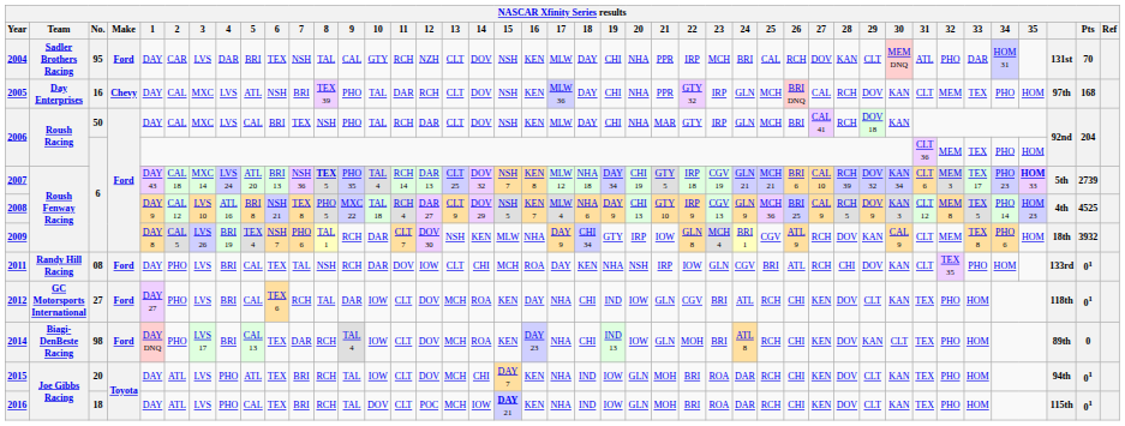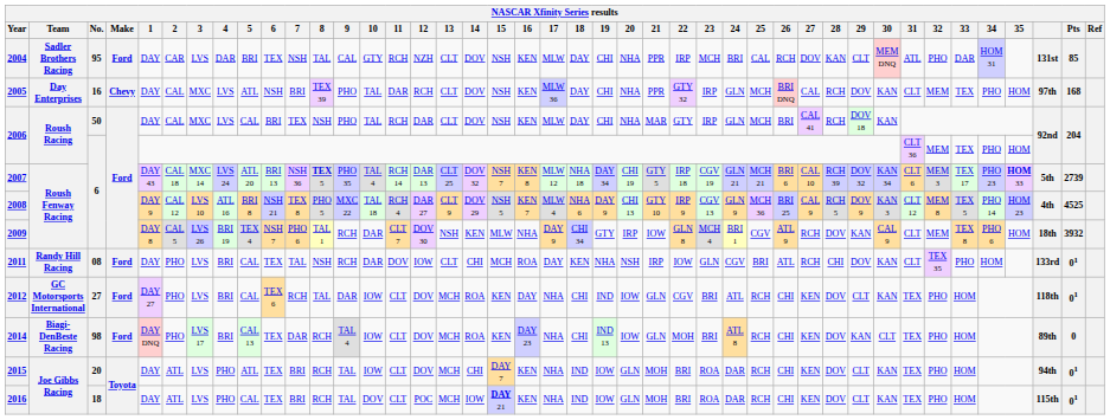2004 | Pts: 70 -> 85
